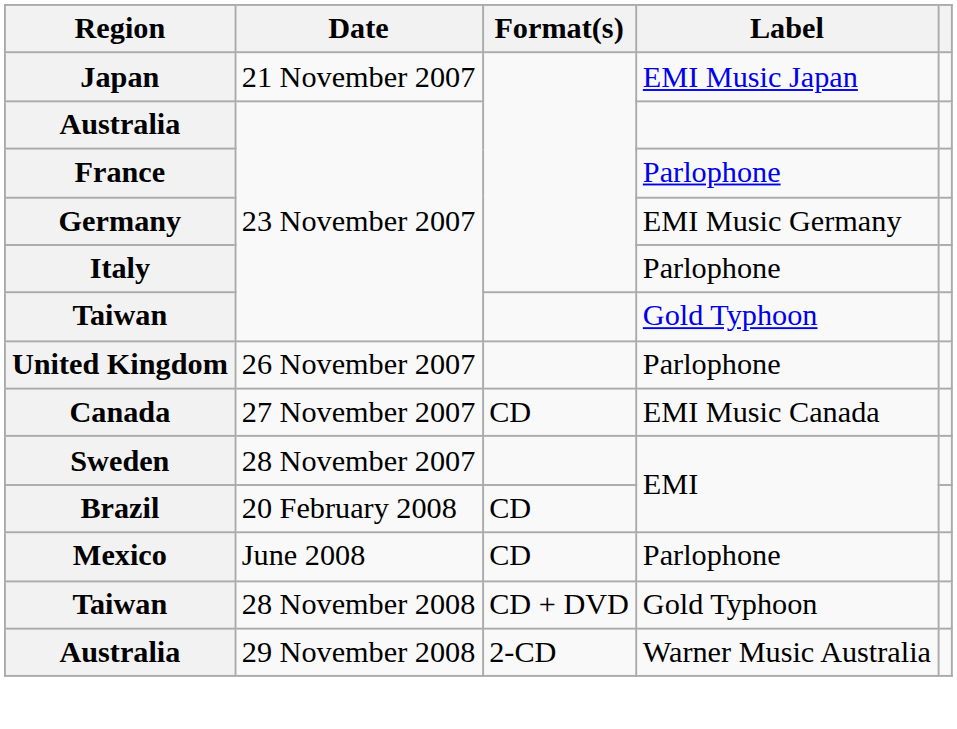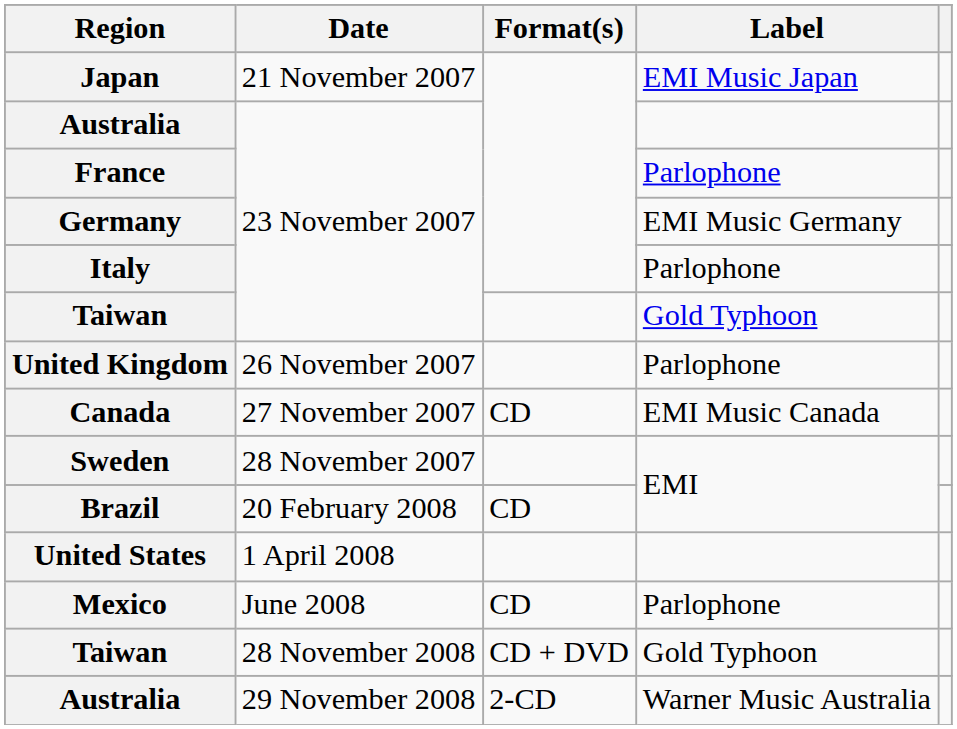+ row: United States | 1 April 2008
